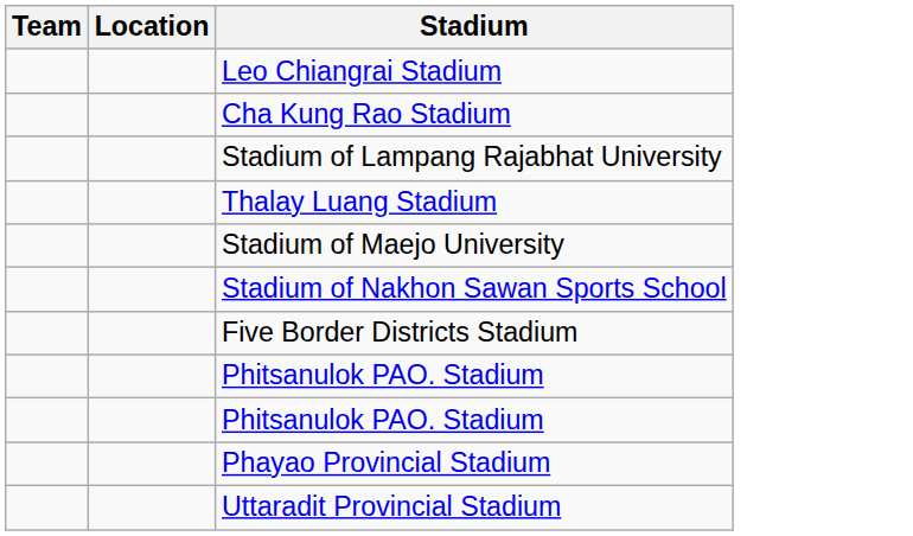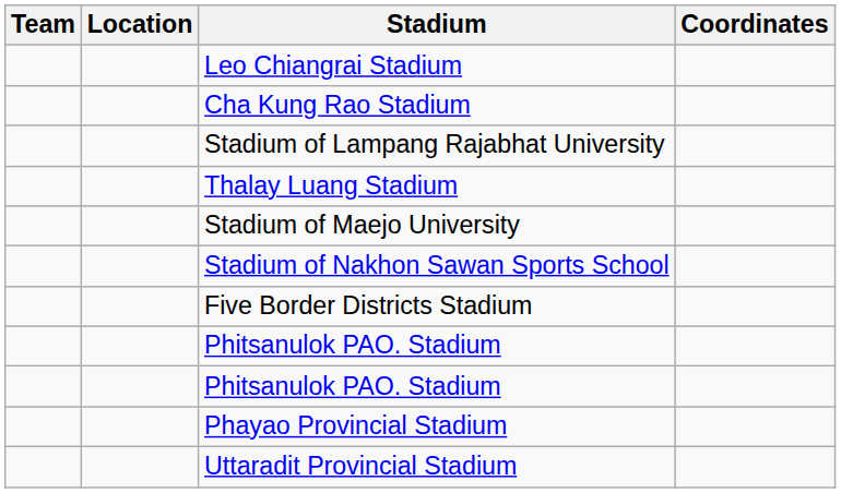+ column: Coordinates
